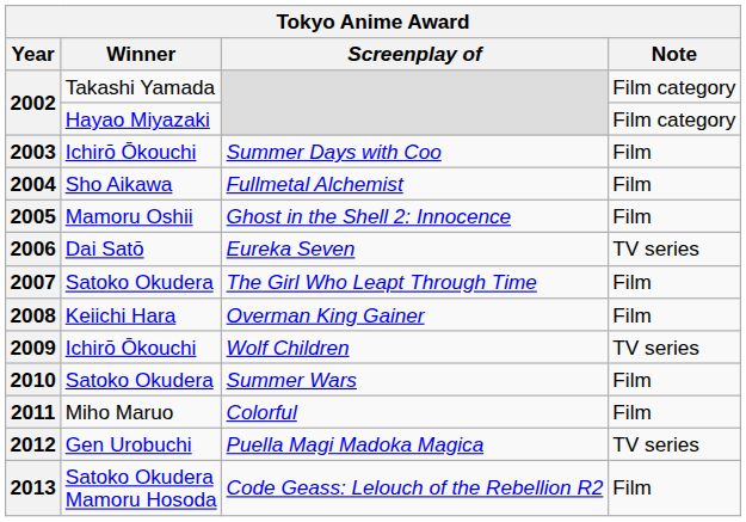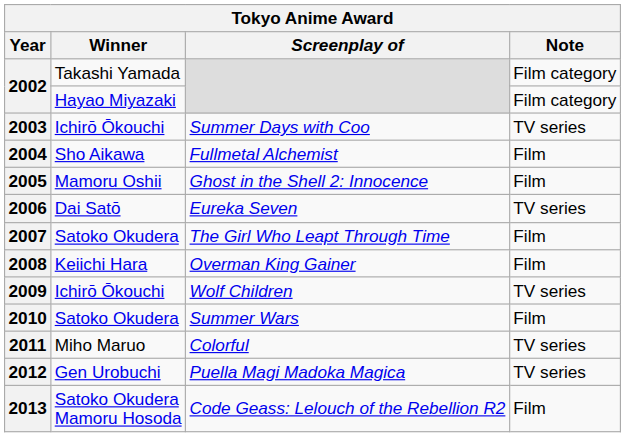2003 | Note: Film -> TV series
2011 | Note: Film -> TV series
